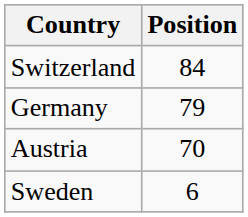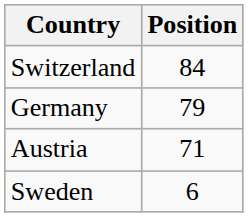Austria | Position: 70 -> 71
